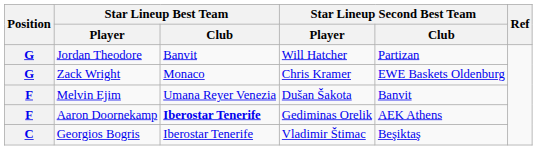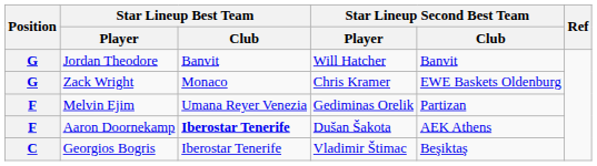Jordan Theodore | Star Lineup Second Best Team / Club: Partizan -> Banvit
Melvin Ejim | Star Lineup Second Best Team / Player: Dušan Šakota -> Gediminas Orelik
Melvin Ejim | Star Lineup Second Best Team / Club: Banvit -> Partizan
Aaron Doornekamp | Star Lineup Second Best Team / Player: Gediminas Orelik -> Dušan Šakota
